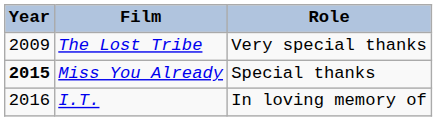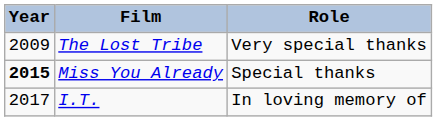I.T. | Year: 2016 -> 2017
